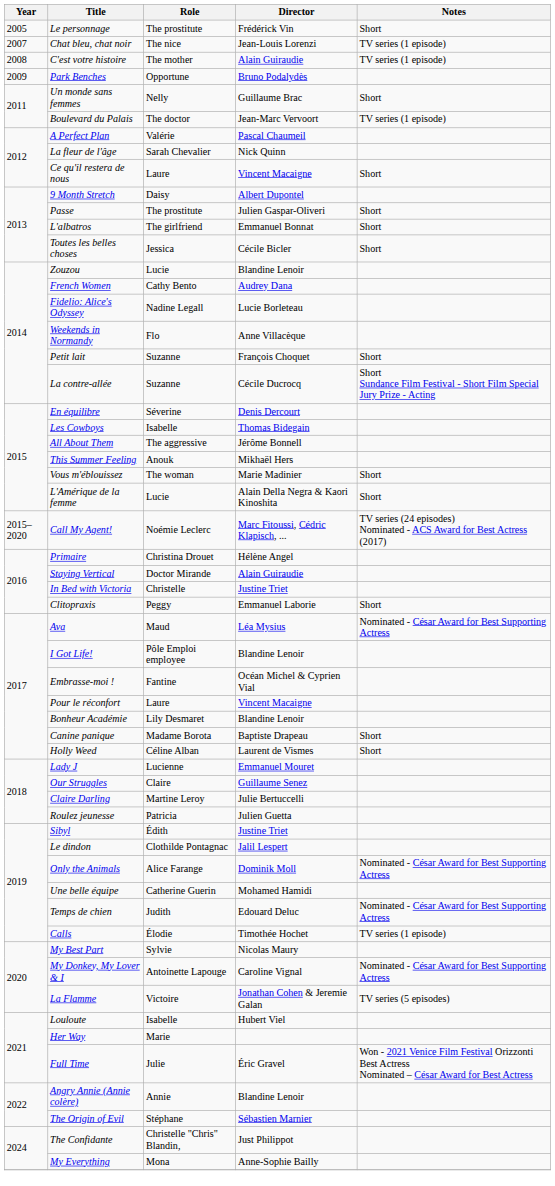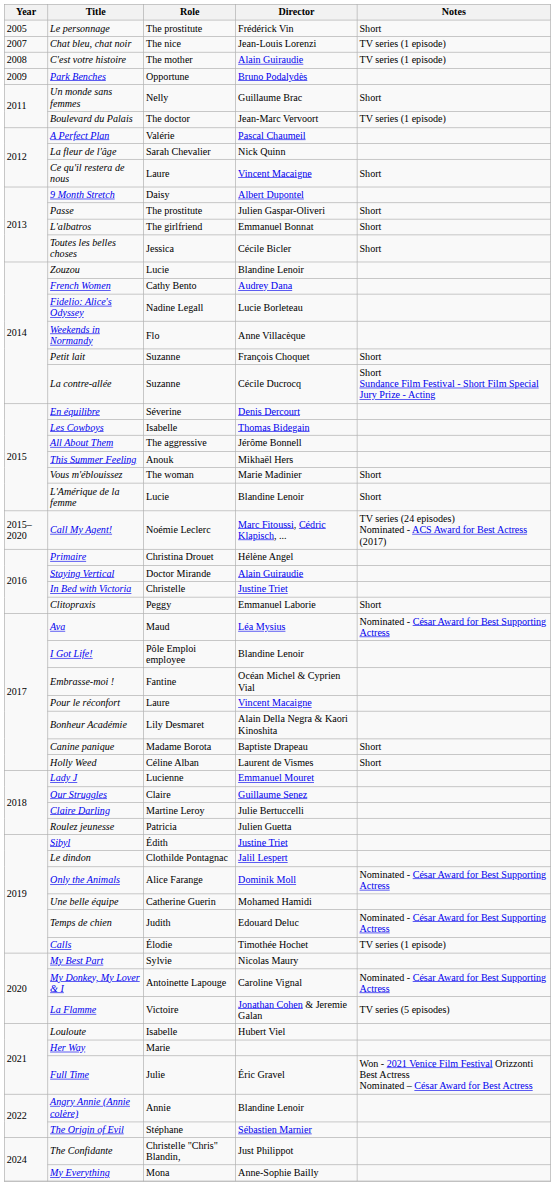L'Amérique de la femme | Director: Alain Della Negra & Kaori Kinoshita -> Blandine Lenoir
Bonheur Académie | Director: Blandine Lenoir -> Alain Della Negra & Kaori Kinoshita
